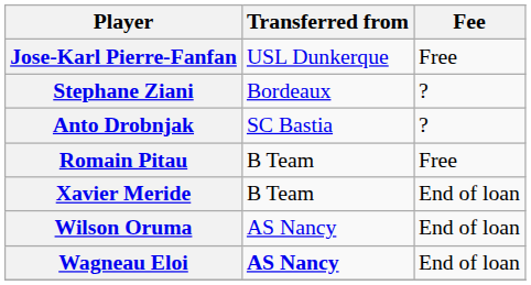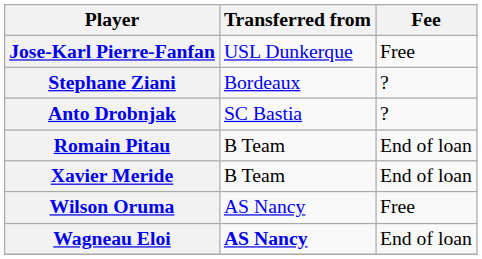Romain Pitau | Fee: Free -> End of loan
Wilson Oruma | Fee: End of loan -> Free
